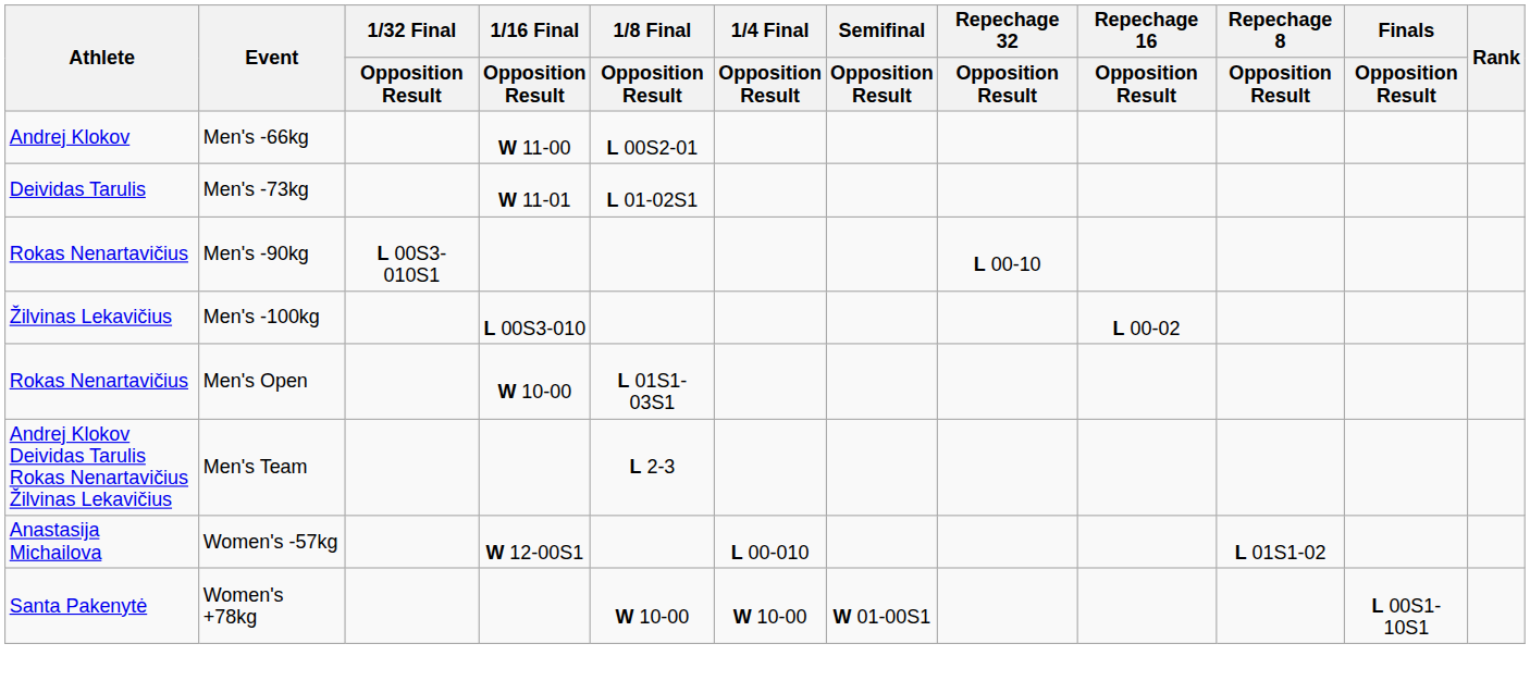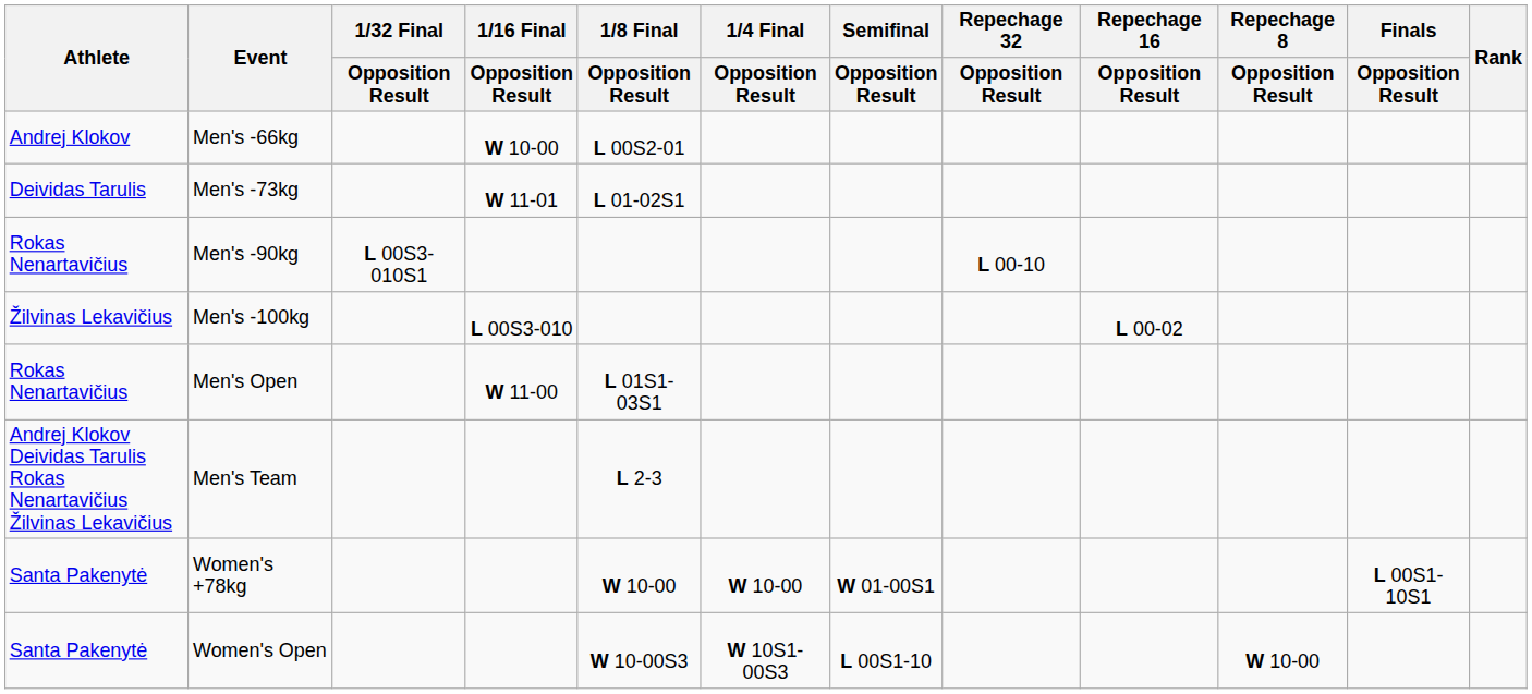Men's -66kg | 1/16 Final / Opposition Result: W 11-00 -> W 10-00
Men's Open | 1/16 Final / Opposition Result: W 10-00 -> W 11-00
- row: Anastasija Michailova | Women's -57kg | W 12-00S1 | L 00-010 | L 01S1-02
+ row: Santa Pakenytė | Women's Open | W 10-00S3 | W 10S1-00S3 | L 00S1-10 | W 10-00
